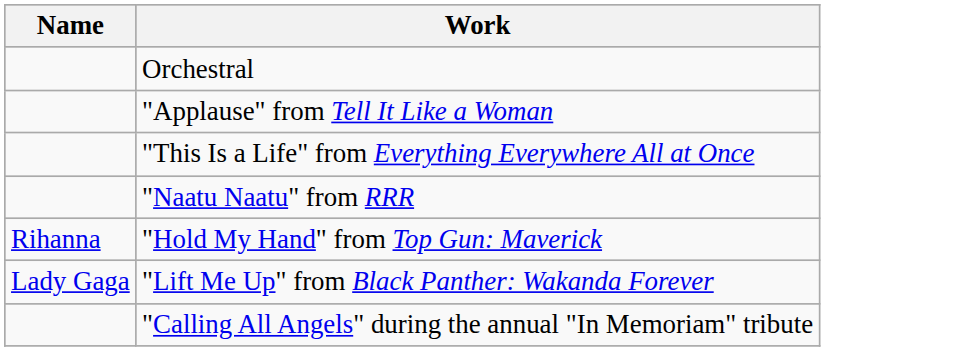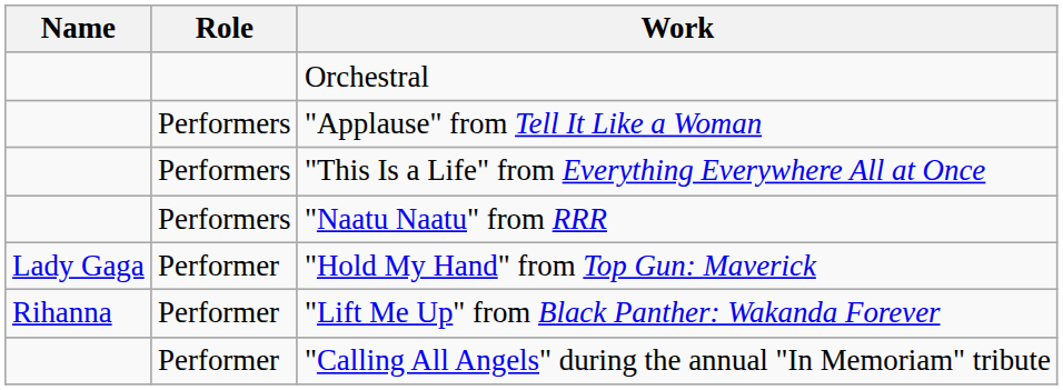+ column: Role | Performers | Performers | Performers | Performer | Performer | Performer
"Hold My Hand" from Top Gun: Maverick | Name: Rihanna -> Lady Gaga
"Lift Me Up" from Black Panther: Wakanda Forever | Name: Lady Gaga -> Rihanna
